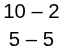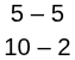rows swapped: 10 – 2 <-> 5 – 5
